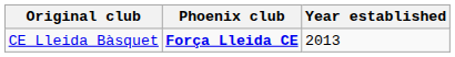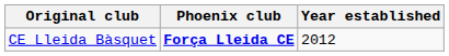CE Lleida Bàsquet | Year established: 2013 -> 2012
